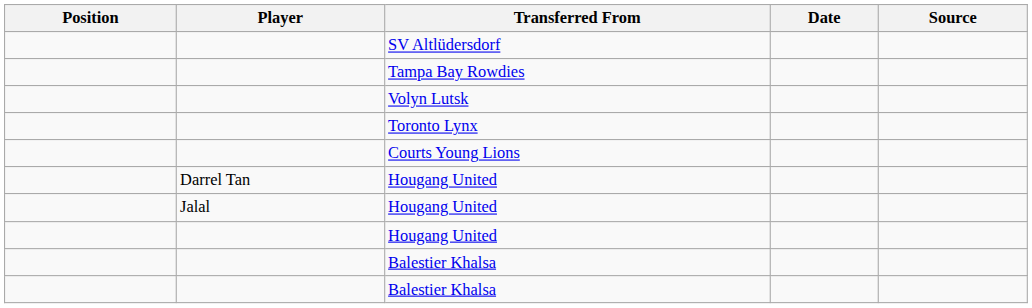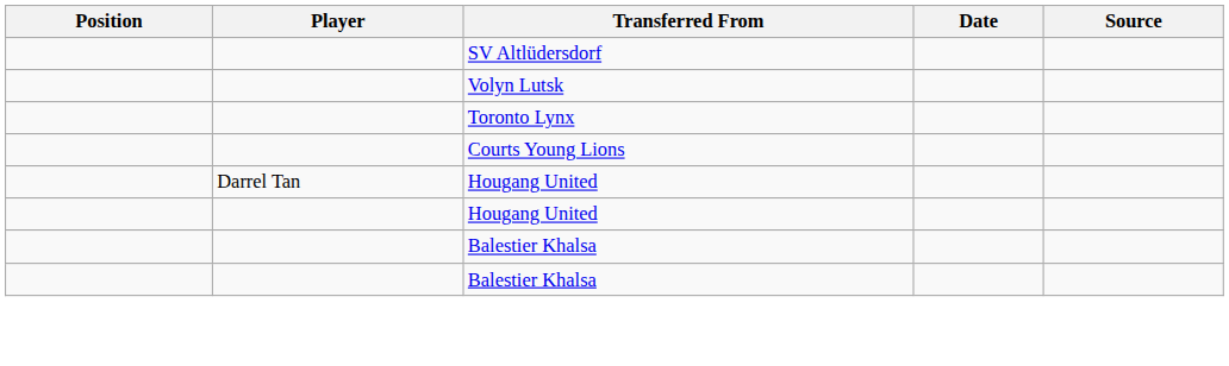- row: Tampa Bay Rowdies
- row: Jalal | Hougang United
